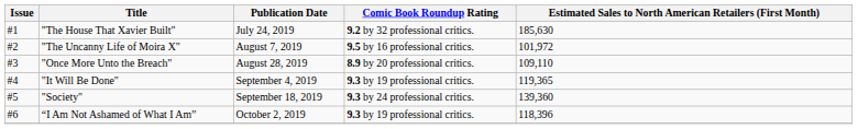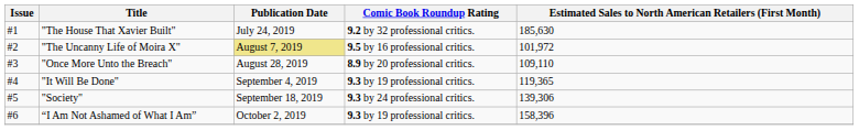"The Uncanny Life of Moira X" | Publication Date: no background -> khaki background
"Society" | Estimated Sales to North American Retailers (First Month): 139,360 -> 139,306
“I Am Not Ashamed of What I Am” | Estimated Sales to North American Retailers (First Month): 118,396 -> 158,396
